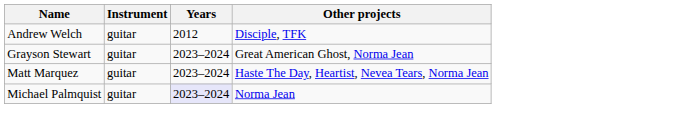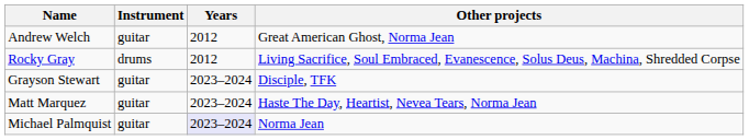Andrew Welch | Other projects: Disciple, TFK -> Great American Ghost, Norma Jean
+ row: Rocky Gray | drums | 2012 | Living Sacrifice, Soul Embraced, Evanescence, Solus Deus, Machina, Shredded Corpse
Grayson Stewart | Other projects: Great American Ghost, Norma Jean -> Disciple, TFK
